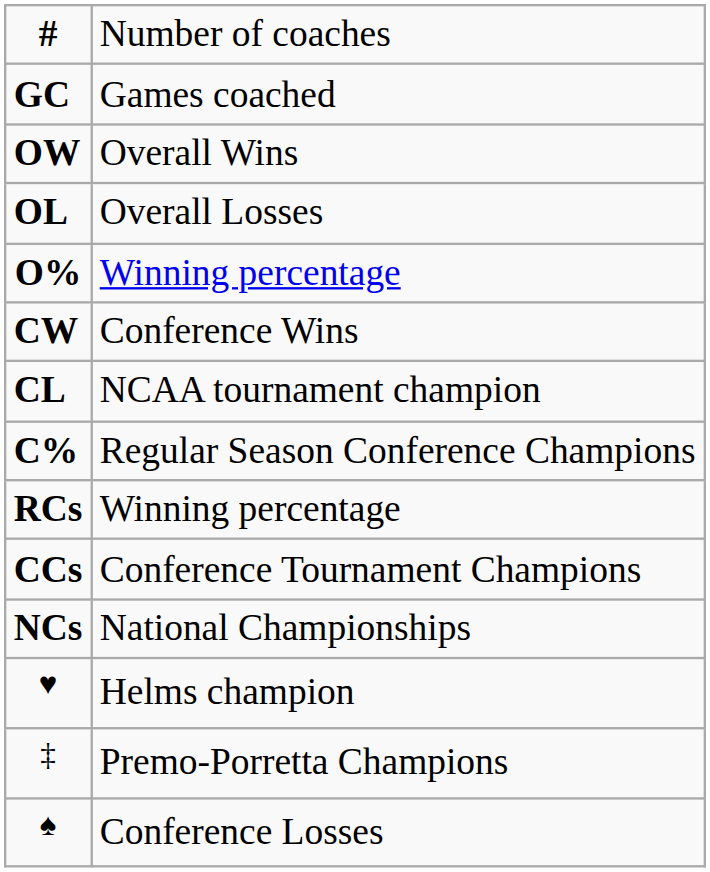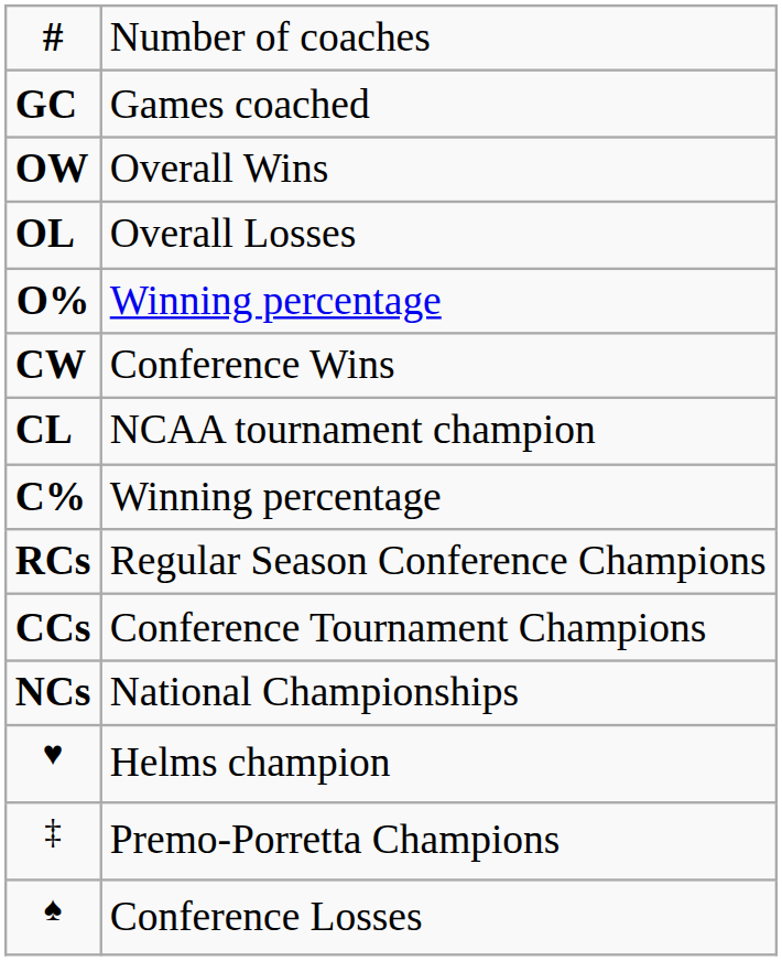C% | column 2: Regular Season Conference Champions -> Winning percentage
RCs | column 2: Winning percentage -> Regular Season Conference Champions
